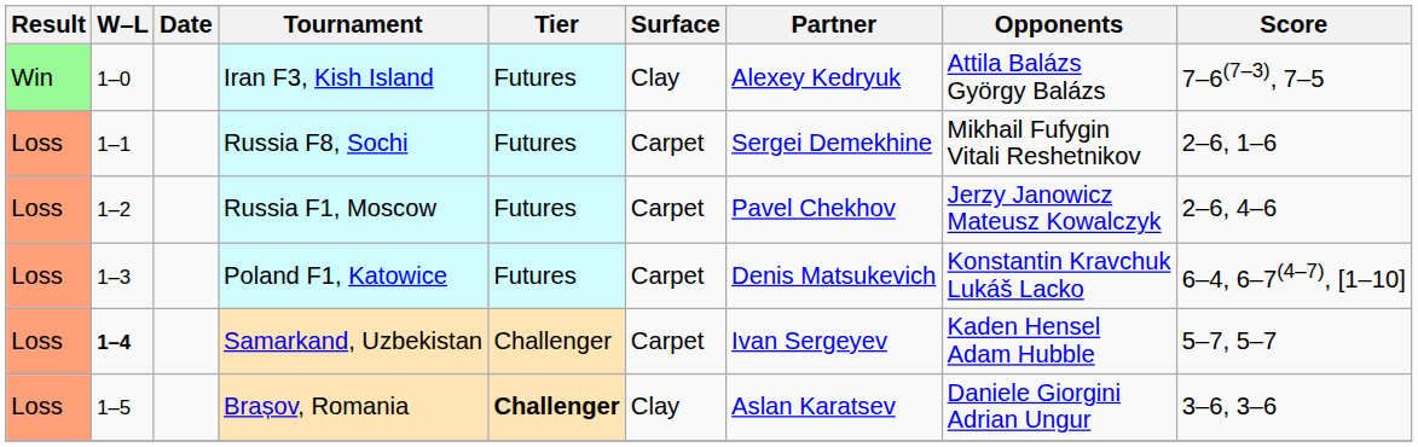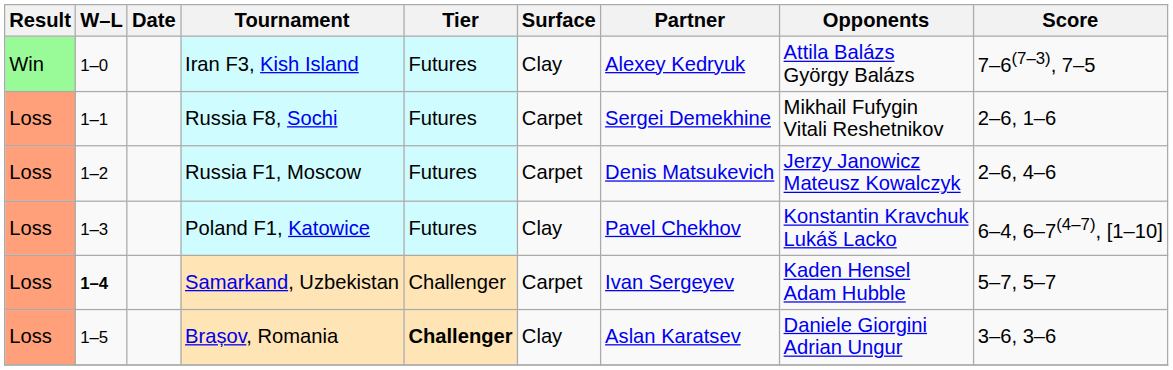Russia F1, Moscow | Partner: Pavel Chekhov -> Denis Matsukevich
Poland F1, Katowice | Surface: Carpet -> Clay
Poland F1, Katowice | Partner: Denis Matsukevich -> Pavel Chekhov
